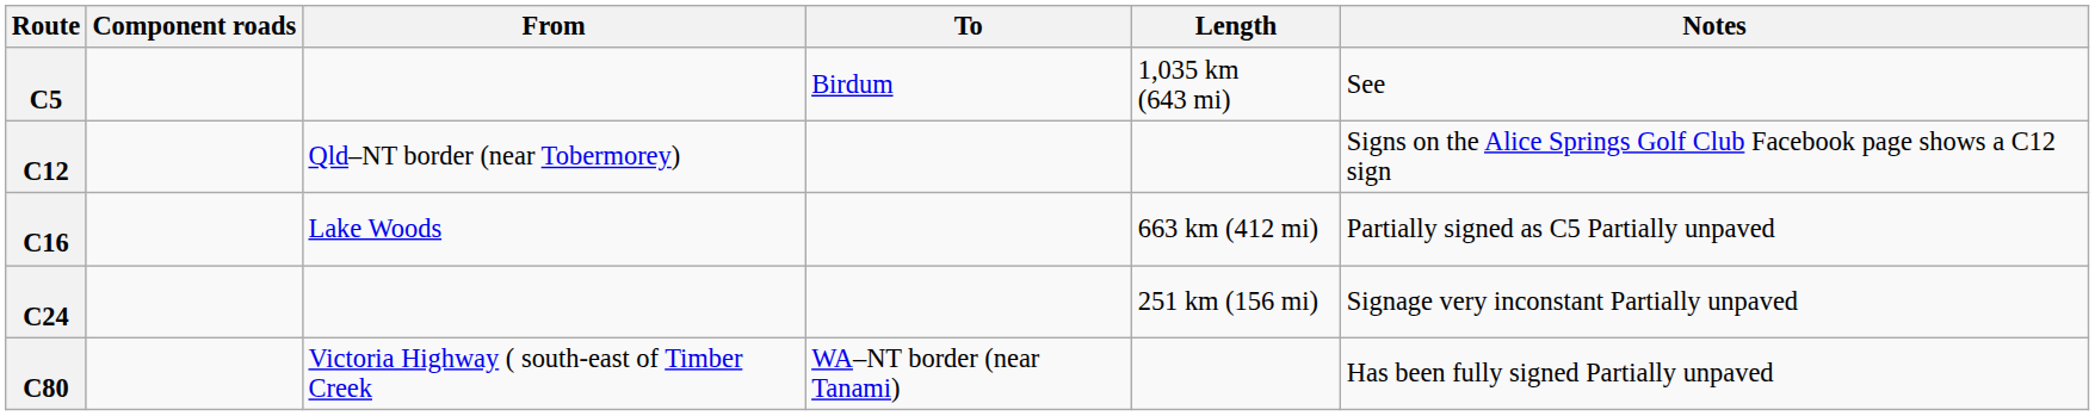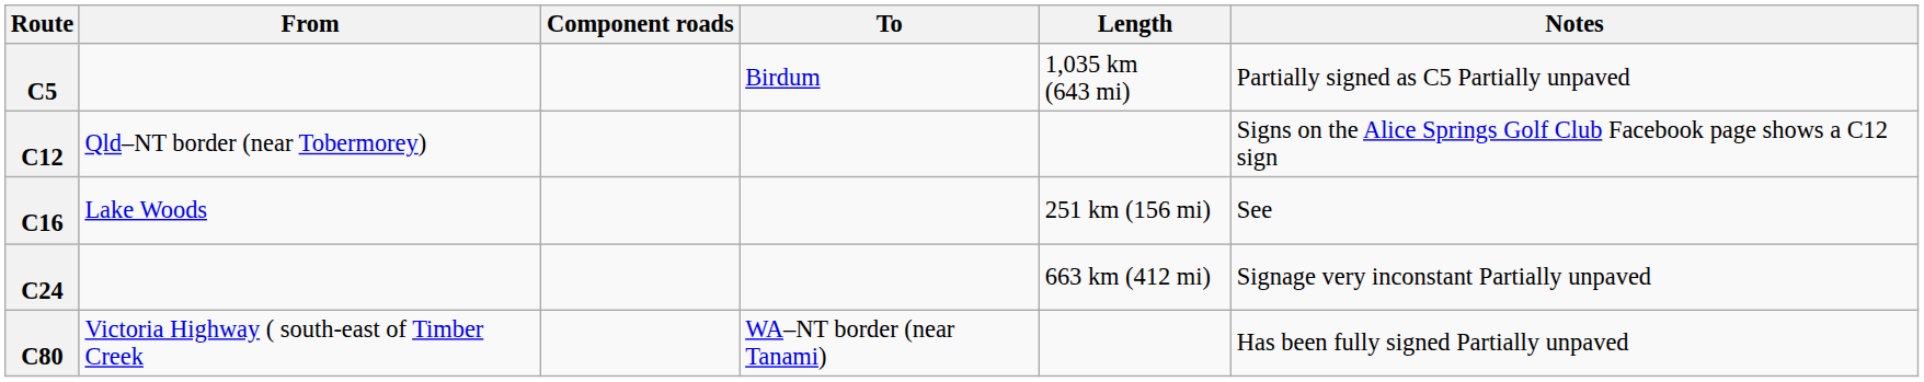columns swapped: Component roads <-> From
C5 | Notes: See -> Partially signed as C5 Partially unpaved
C16 | Length: 663 km (412 mi) -> 251 km (156 mi)
C16 | Notes: Partially signed as C5 Partially unpaved -> See
C24 | Length: 251 km (156 mi) -> 663 km (412 mi)
